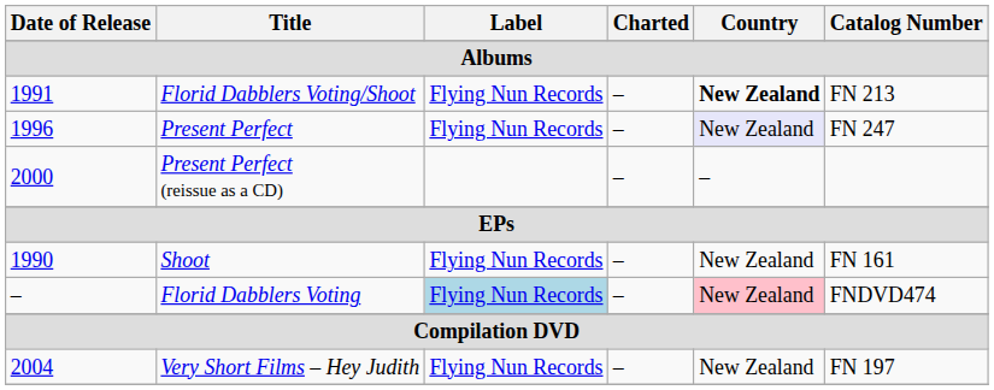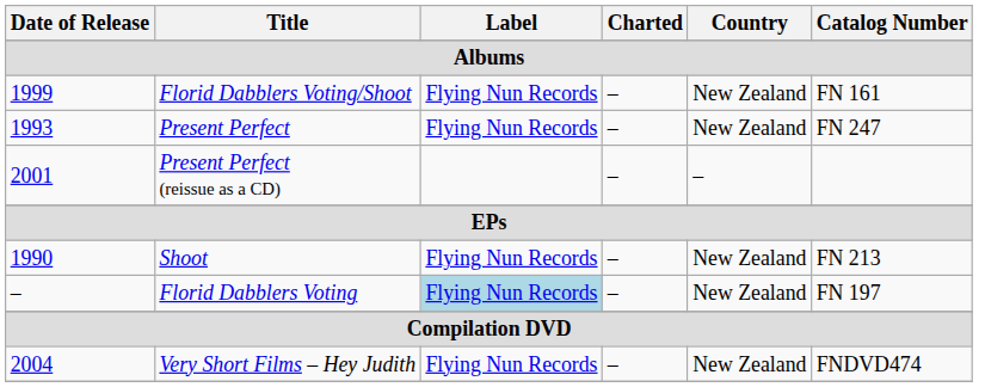Florid Dabblers Voting/Shoot | Date of Release: 1991 -> 1999
Florid Dabblers Voting/Shoot | Country: bold -> normal
Florid Dabblers Voting/Shoot | Catalog Number: FN 213 -> FN 161
Present Perfect | Date of Release: 1996 -> 1993
Present Perfect | Country: lavender background -> no background
Present Perfect (reissue as a CD) | Date of Release: 2000 -> 2001
Shoot | Catalog Number: FN 161 -> FN 213
Florid Dabblers Voting | Country: pink background -> no background
Florid Dabblers Voting | Catalog Number: FNDVD474 -> FN 197
Very Short Films – Hey Judith | Catalog Number: FN 197 -> FNDVD474
